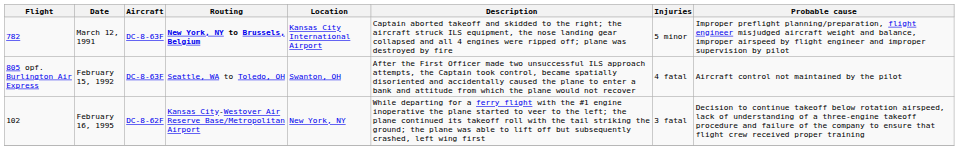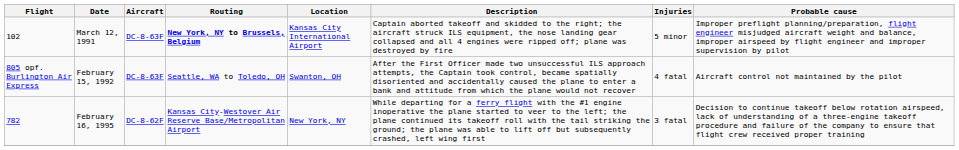March 12, 1991 | Flight: 782 -> 102
February 16, 1995 | Flight: 102 -> 782
